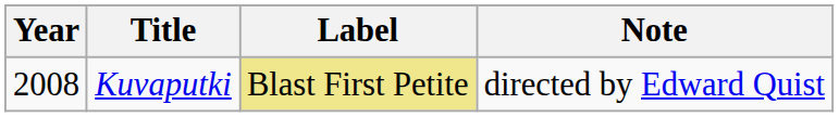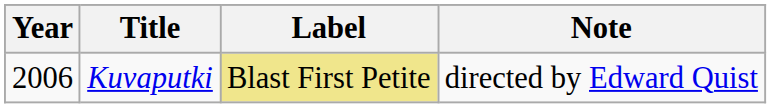Kuvaputki | Year: 2008 -> 2006
